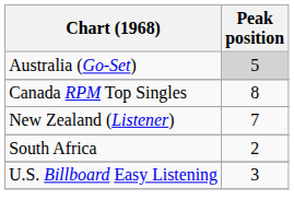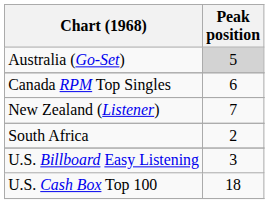Canada RPM Top Singles | Peak position: 8 -> 6
+ row: U.S. Cash Box Top 100 | 18
